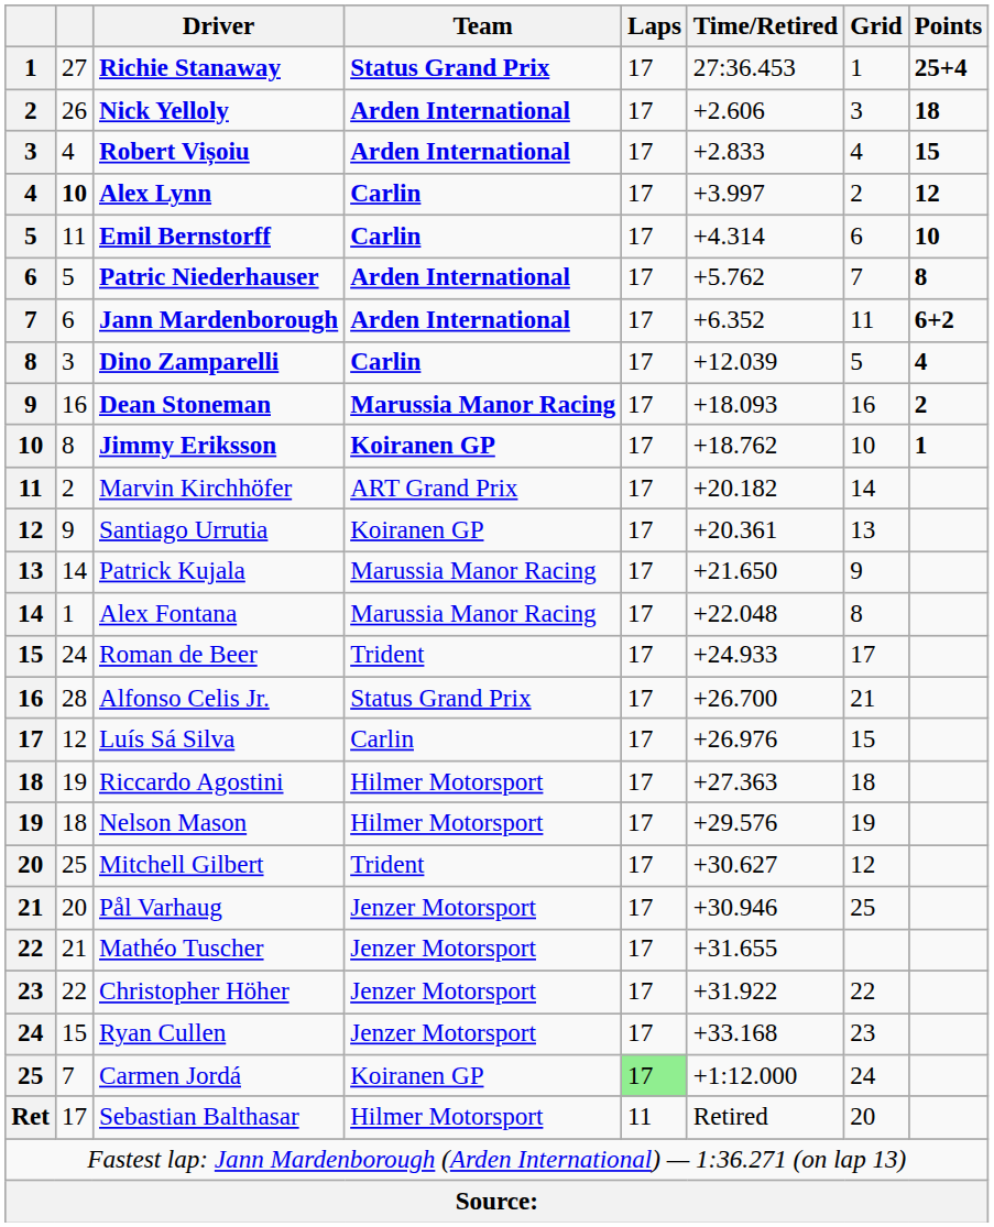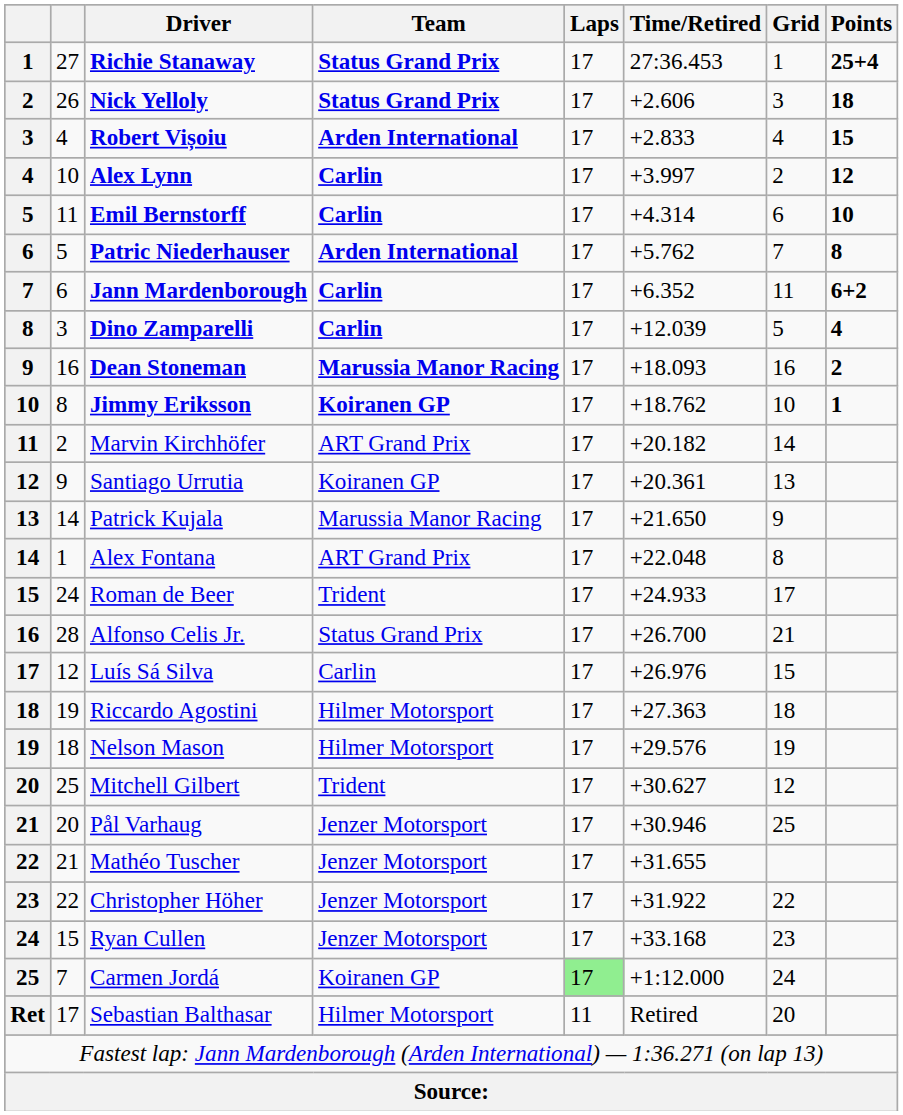Nick Yelloly | Team: Arden International -> Status Grand Prix
Alex Lynn | column 2: bold -> normal
Jann Mardenborough | Team: Arden International -> Carlin
Alex Fontana | Team: Marussia Manor Racing -> ART Grand Prix
